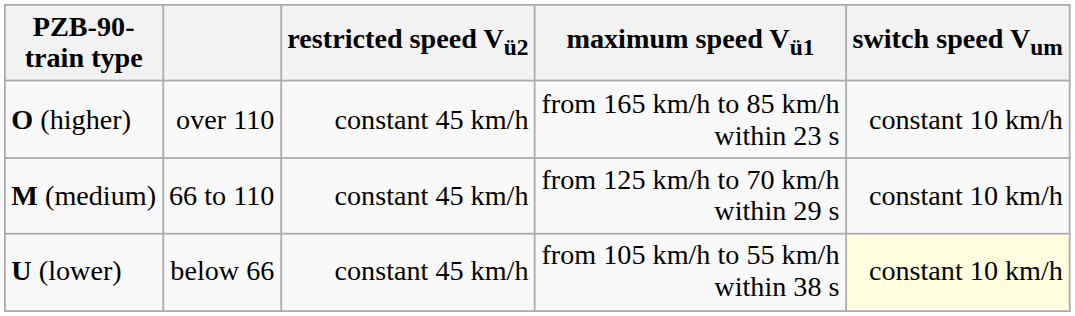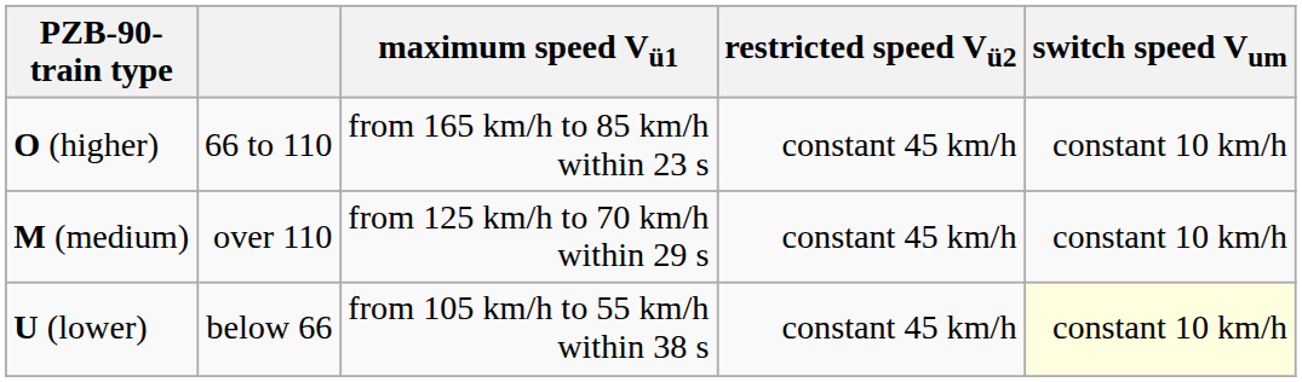columns swapped: maximum speed Vü1 <-> restricted speed Vü2
O (higher) | column 2: over 110 -> 66 to 110
M (medium) | column 2: 66 to 110 -> over 110
